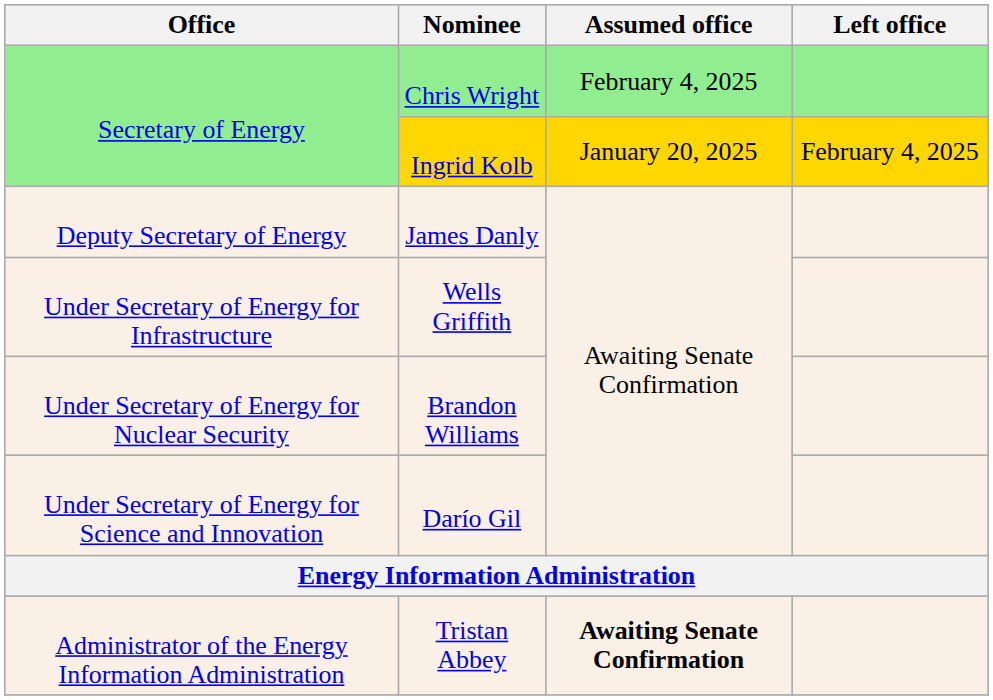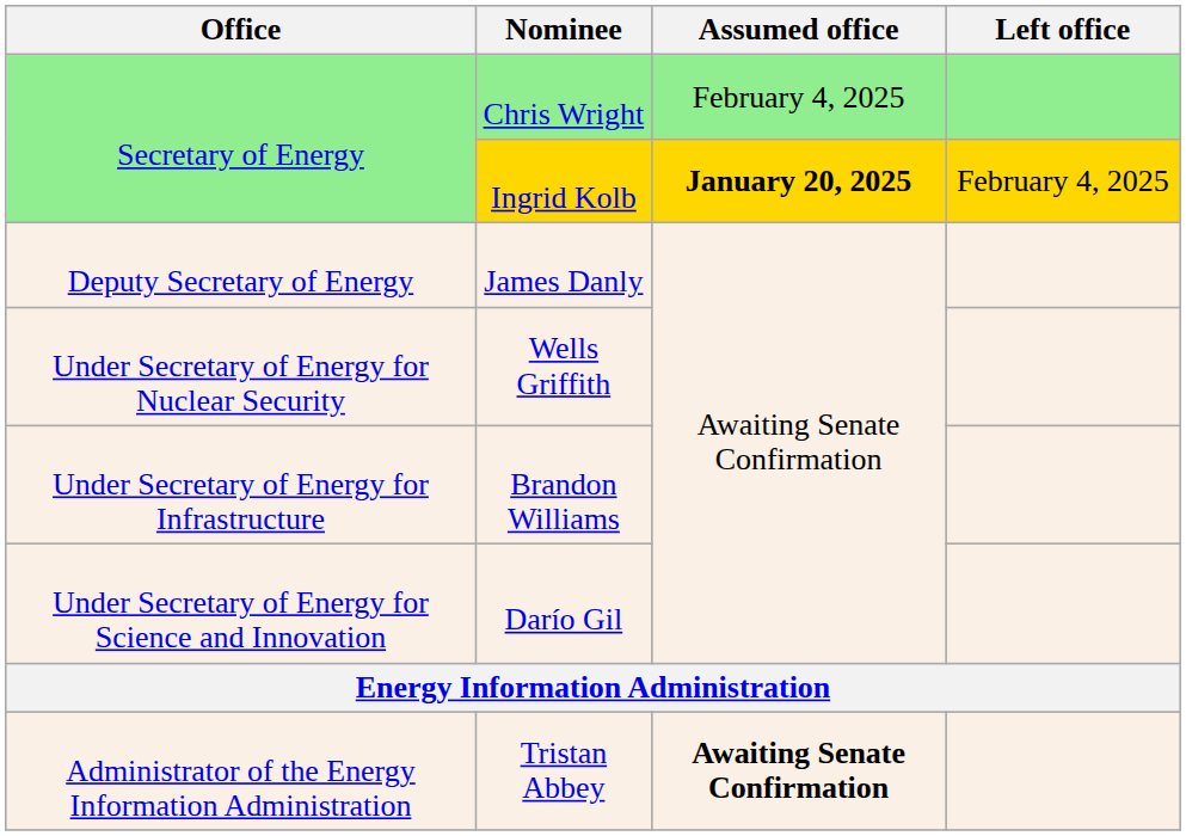Ingrid Kolb | Assumed office: normal -> bold
Wells Griffith | Office: Under Secretary of Energy for Infrastructure -> Under Secretary of Energy for Nuclear Security
Brandon Williams | Office: Under Secretary of Energy for Nuclear Security -> Under Secretary of Energy for Infrastructure
